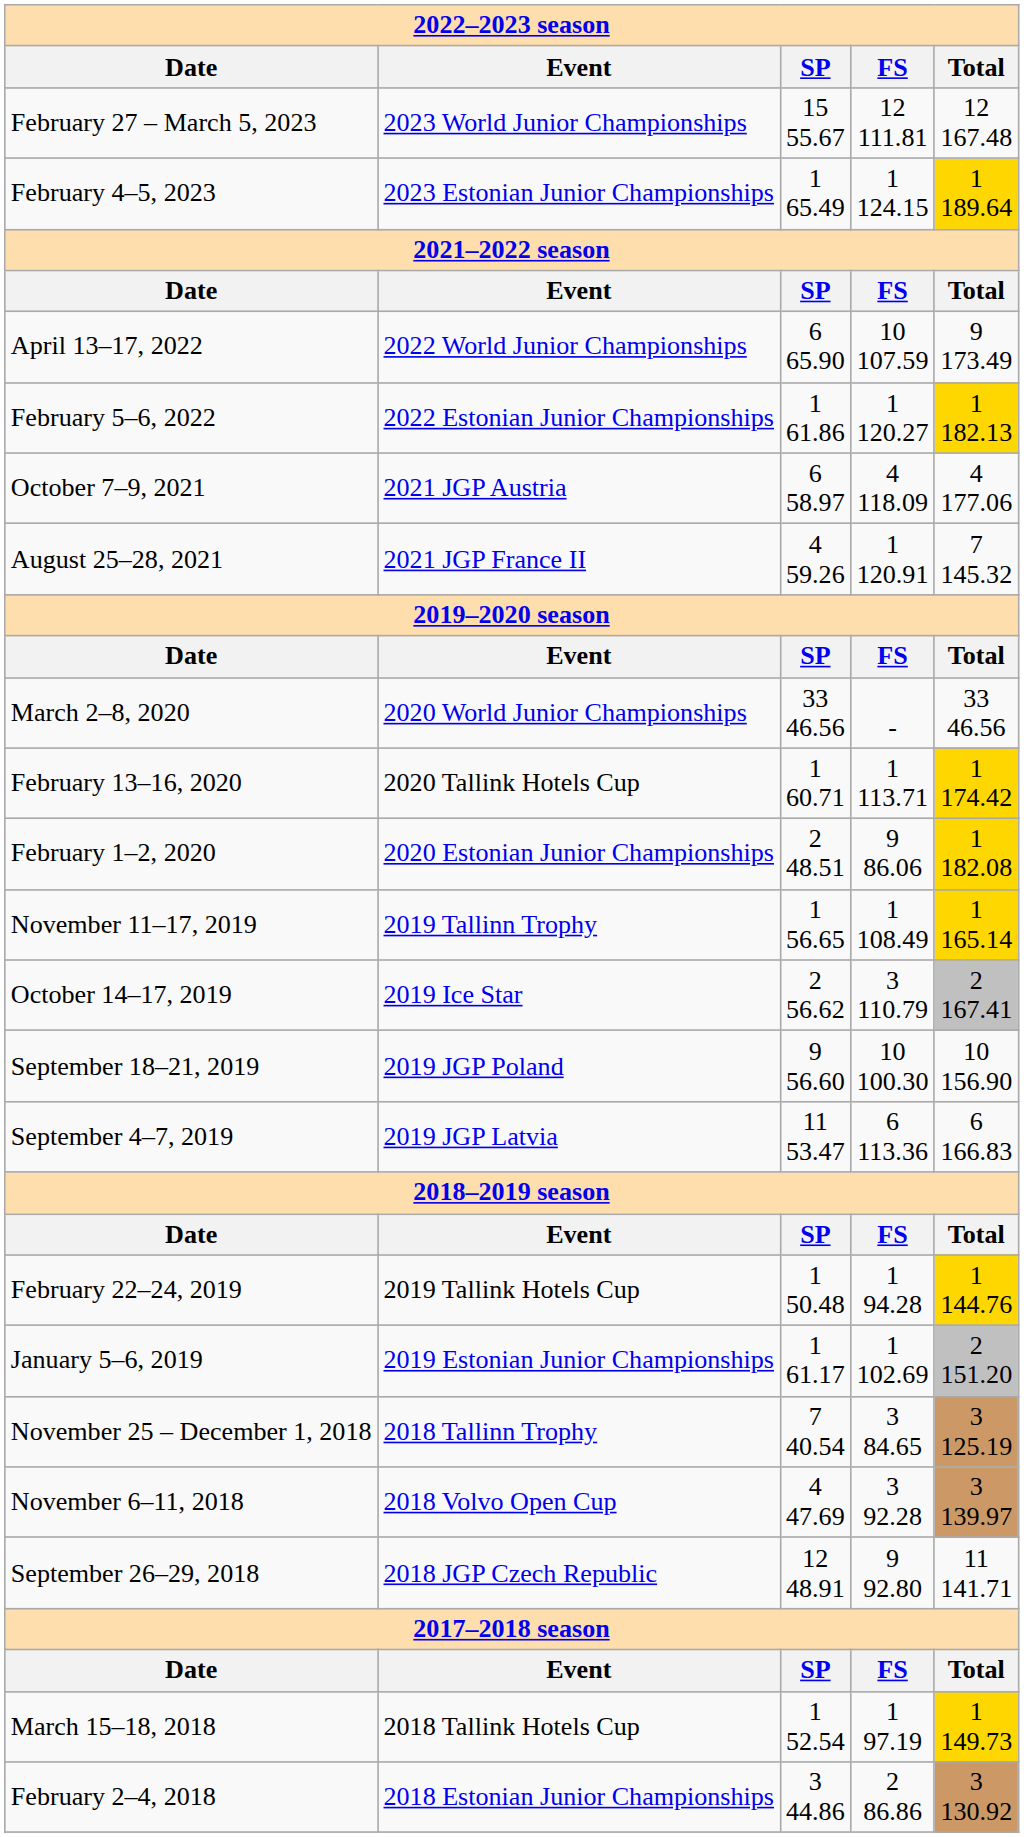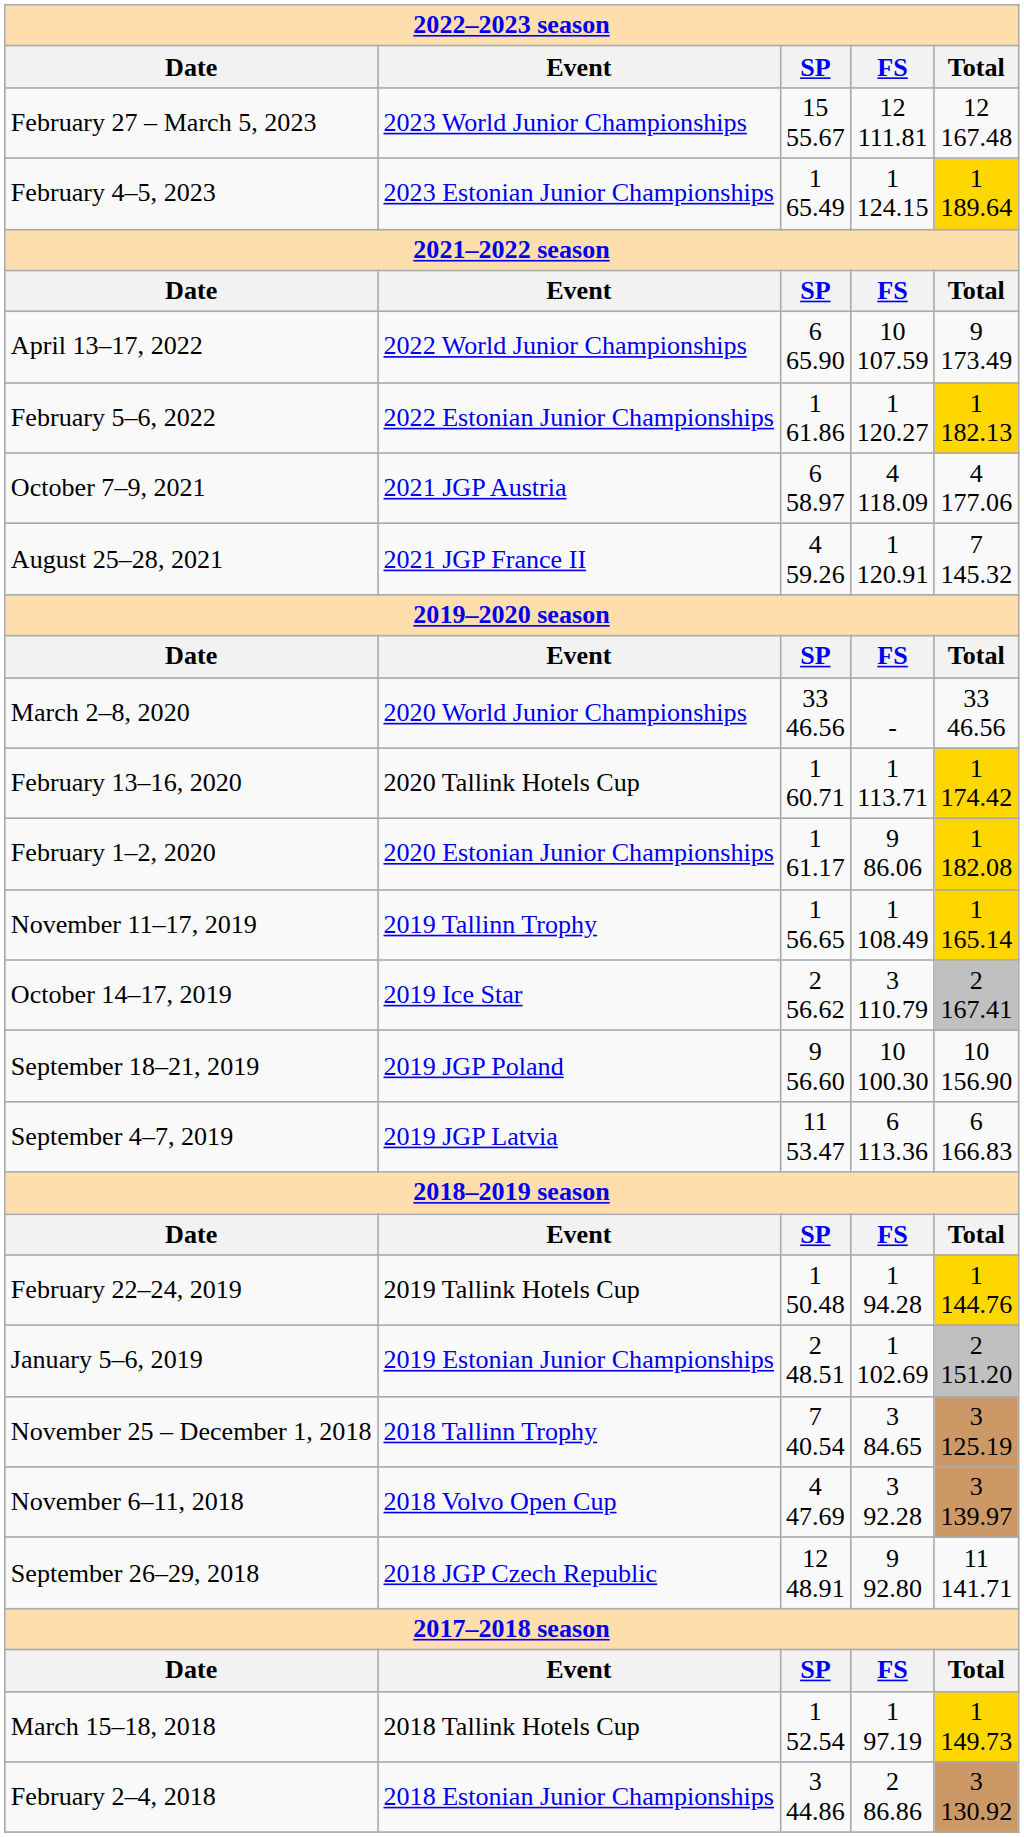February 1–2, 2020 | column 3: 2 48.51 -> 1 61.17
January 5–6, 2019 | column 3: 1 61.17 -> 2 48.51
